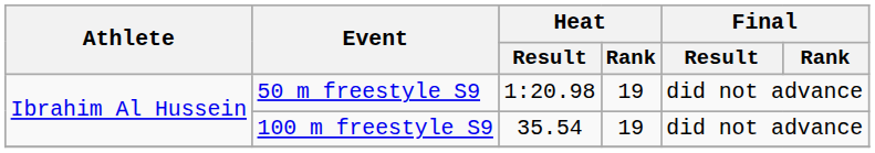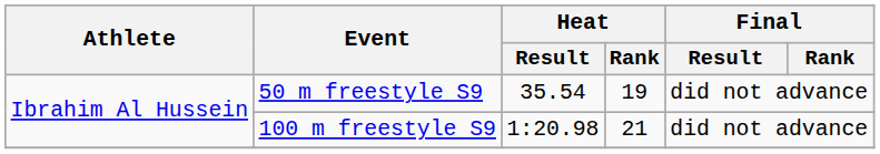50 m freestyle S9 | Heat / Result: 1:20.98 -> 35.54
100 m freestyle S9 | Heat / Result: 35.54 -> 1:20.98
100 m freestyle S9 | Heat / Rank: 19 -> 21
